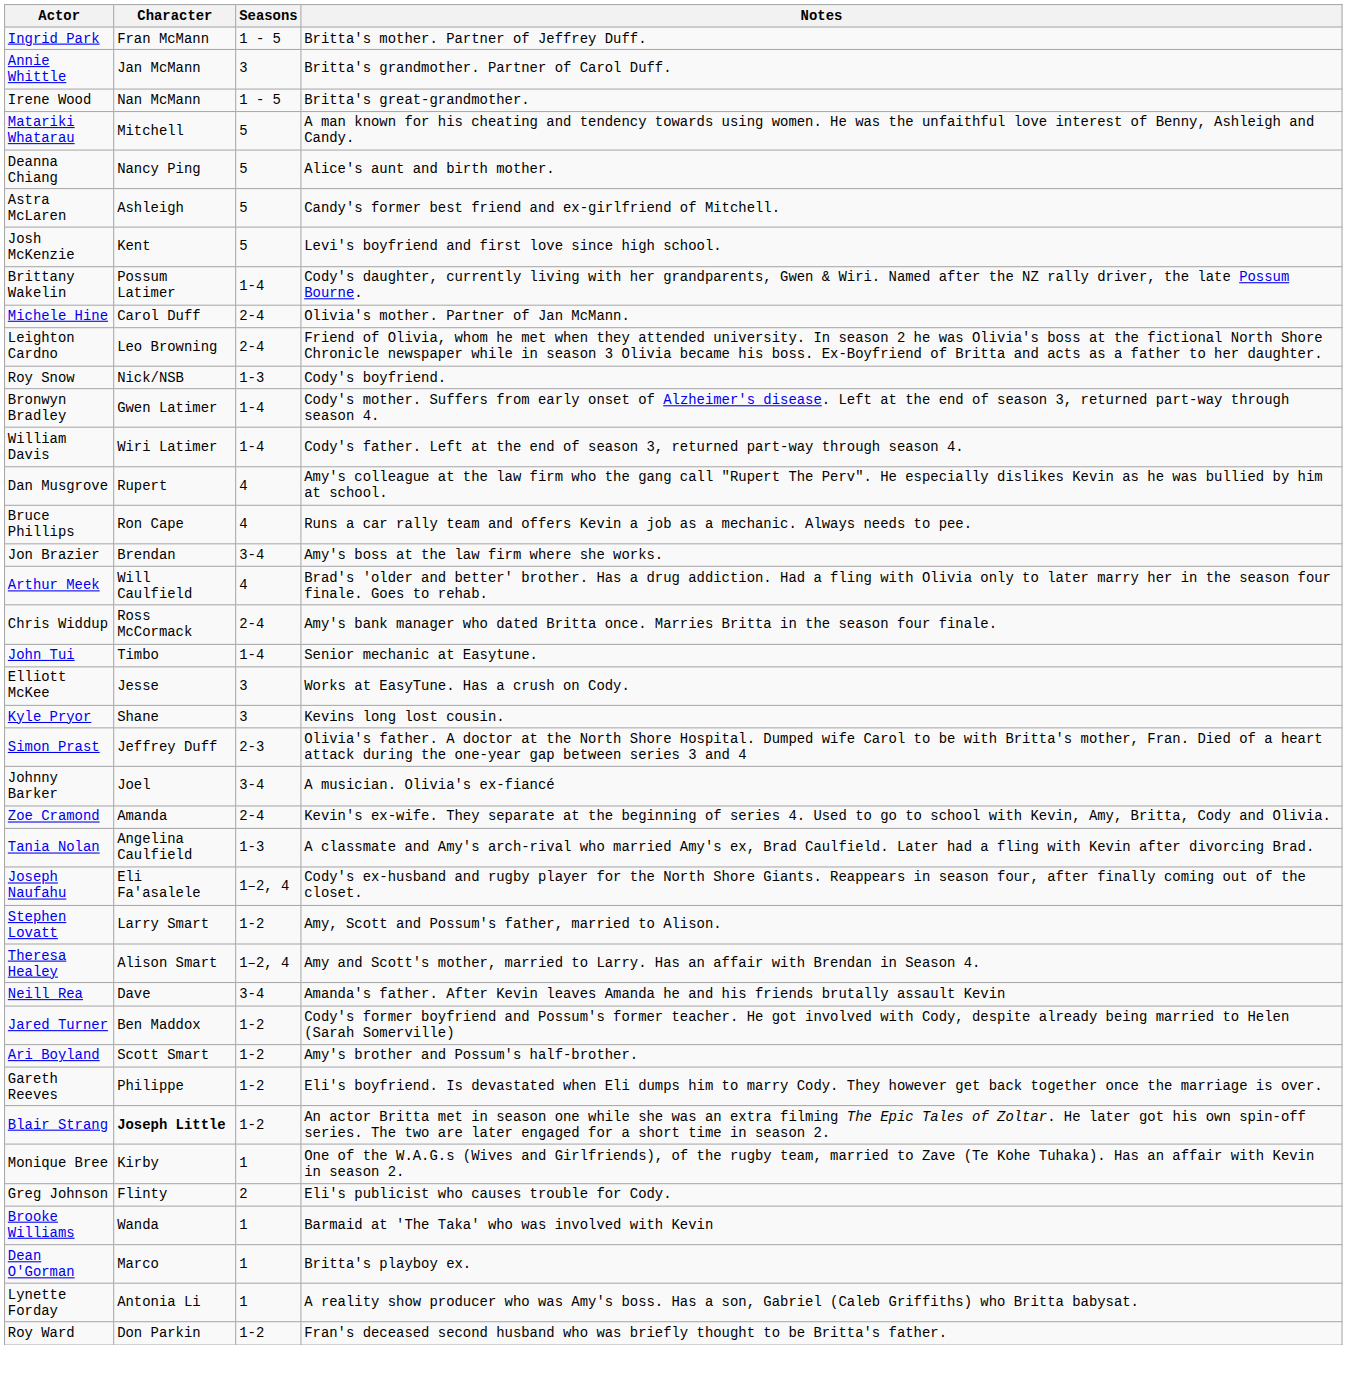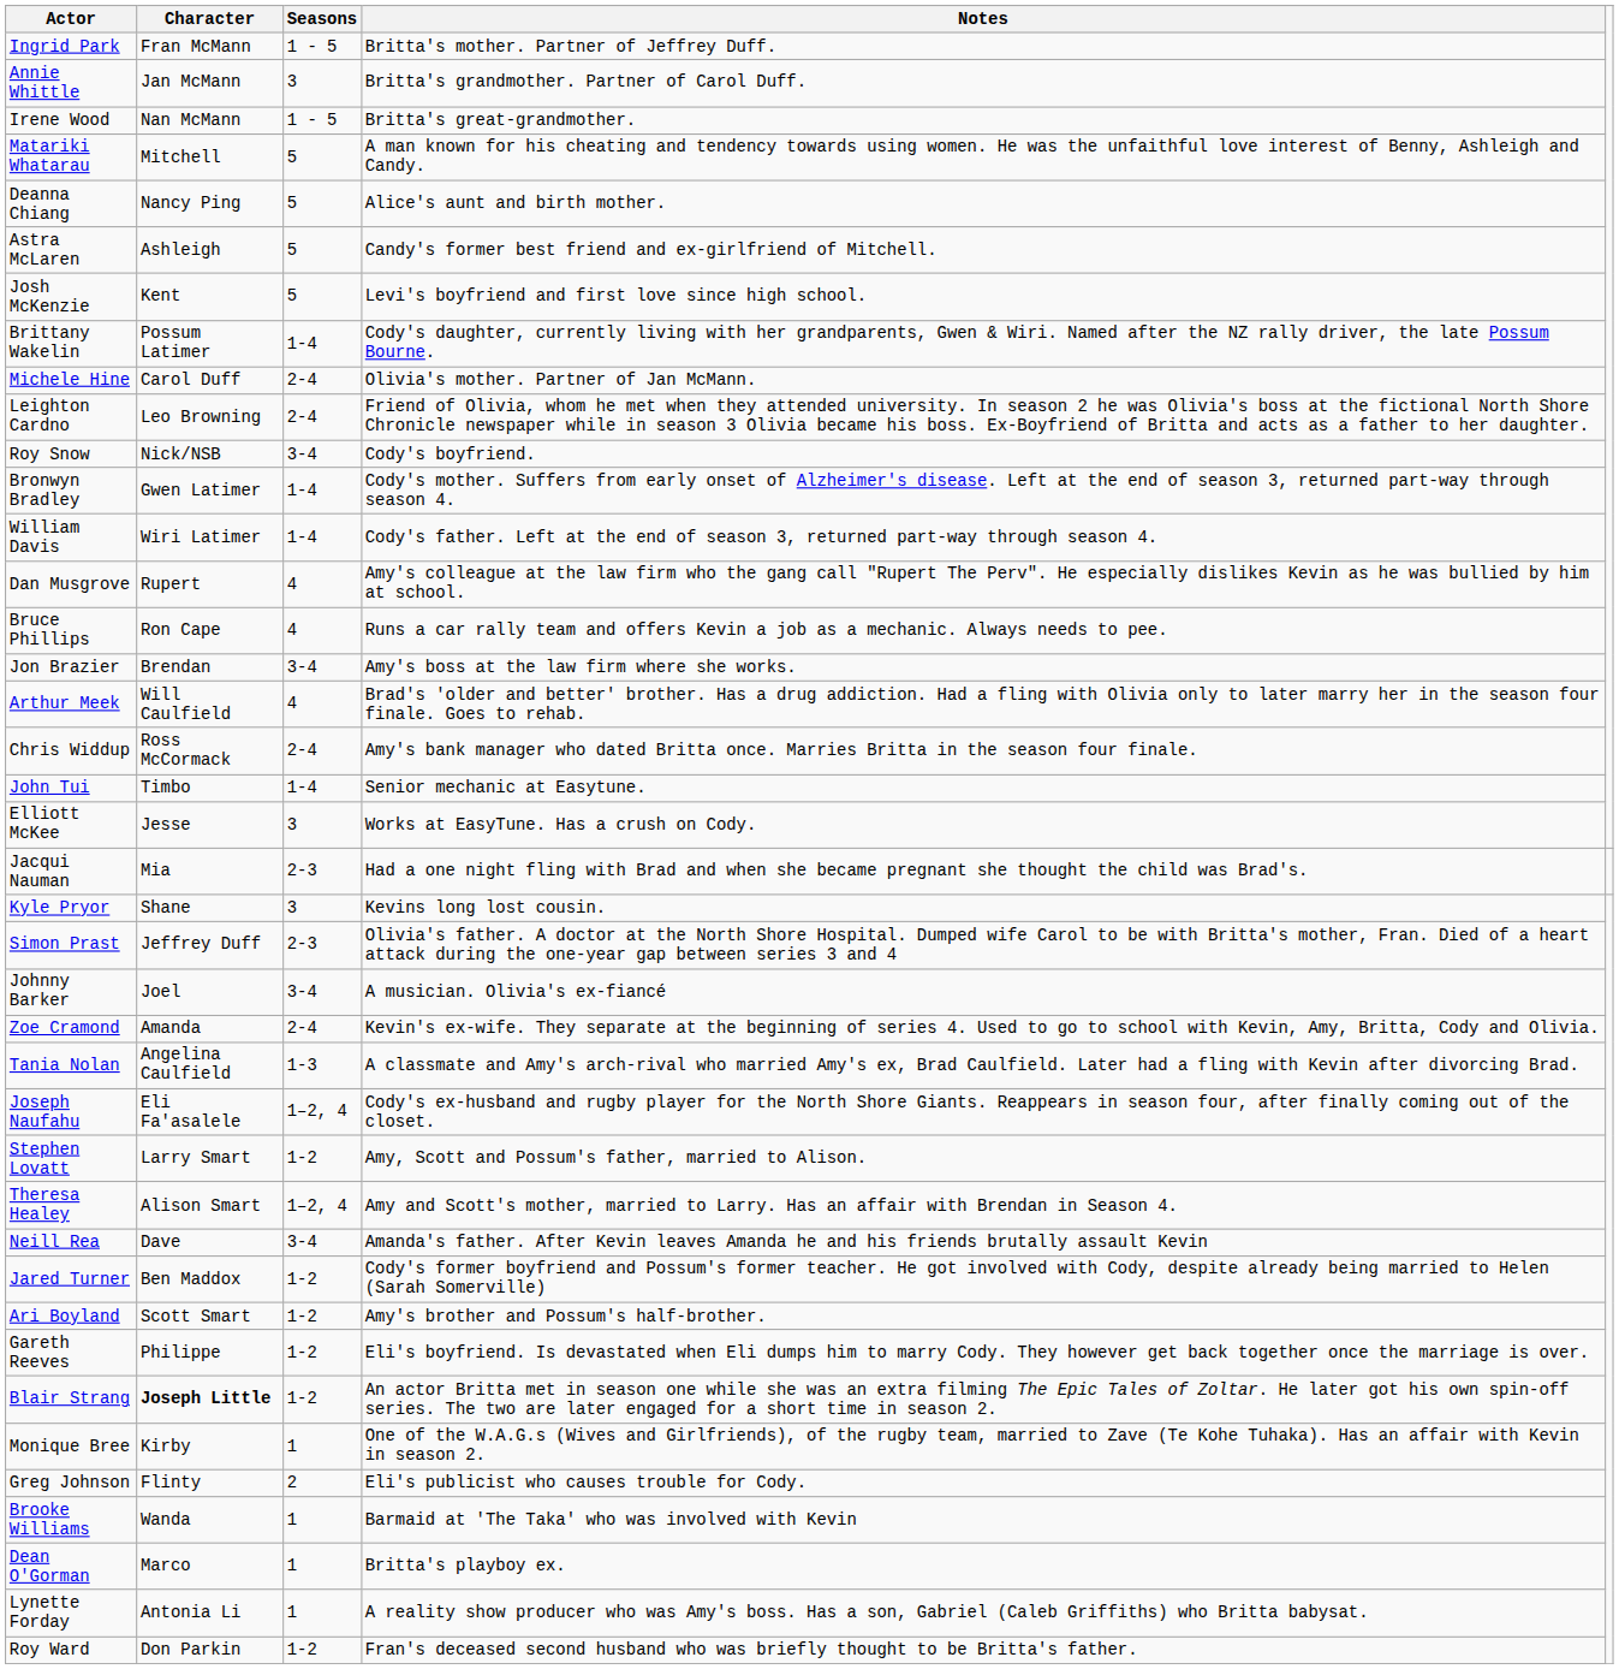Roy Snow | Seasons: 1-3 -> 3-4
+ row: Jacqui Nauman | Mia | 2-3 | Had a one night fling with Brad and when she became pregnant she thought the child was Brad's.
